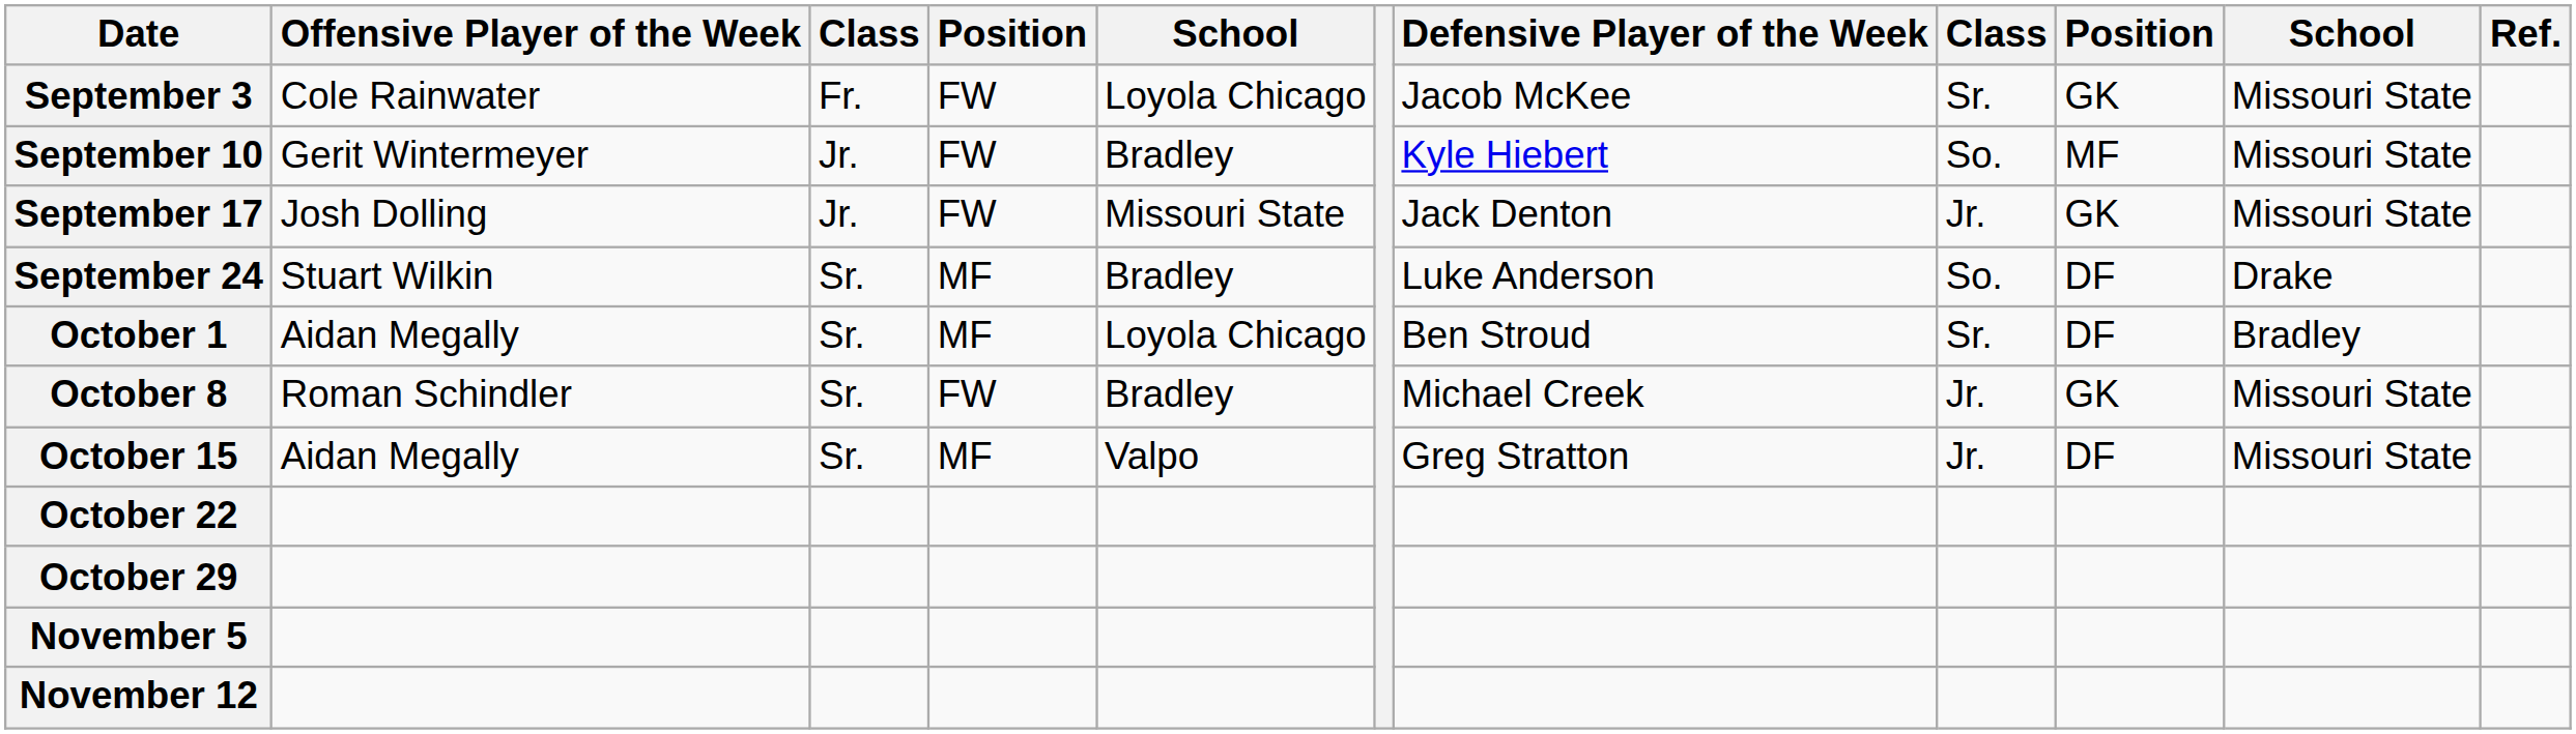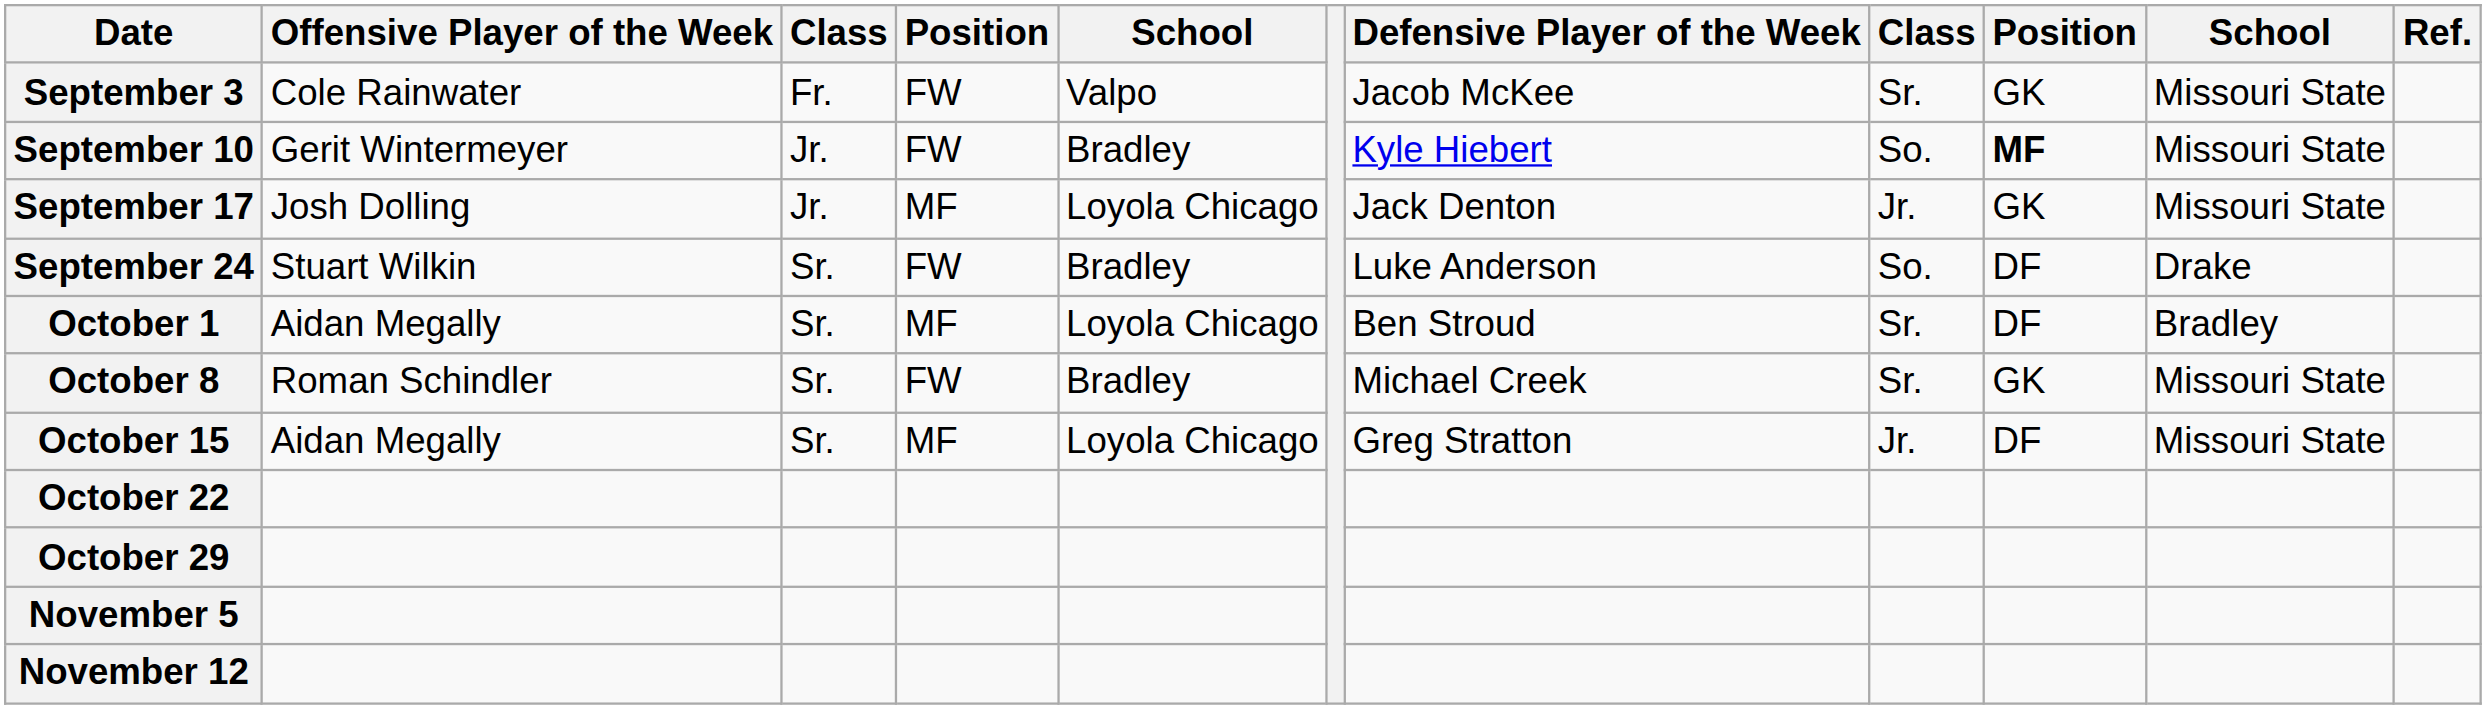September 3 | column 5: Loyola Chicago -> Valpo
September 10 | column 9: normal -> bold
September 17 | column 4: FW -> MF
September 17 | column 5: Missouri State -> Loyola Chicago
September 24 | column 4: MF -> FW
October 8 | column 8: Jr. -> Sr.
October 15 | column 5: Valpo -> Loyola Chicago
